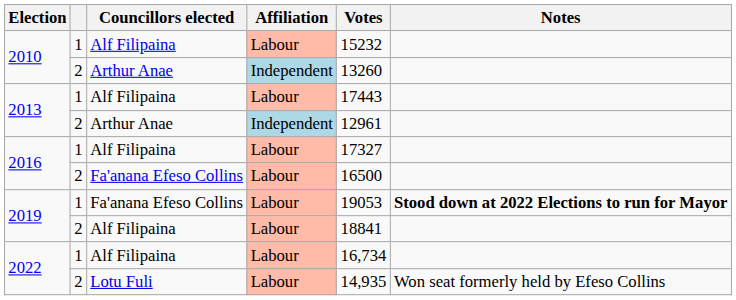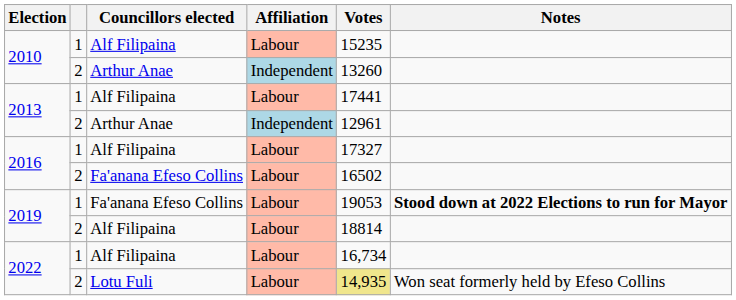2010 / Alf Filipaina | Votes: 15232 -> 15235
2013 / Alf Filipaina | Votes: 17443 -> 17441
2016 / Fa'anana Efeso Collins | Votes: 16500 -> 16502
2019 / Alf Filipaina | Votes: 18841 -> 18814
2022 / Lotu Fuli | Votes: no background -> khaki background
